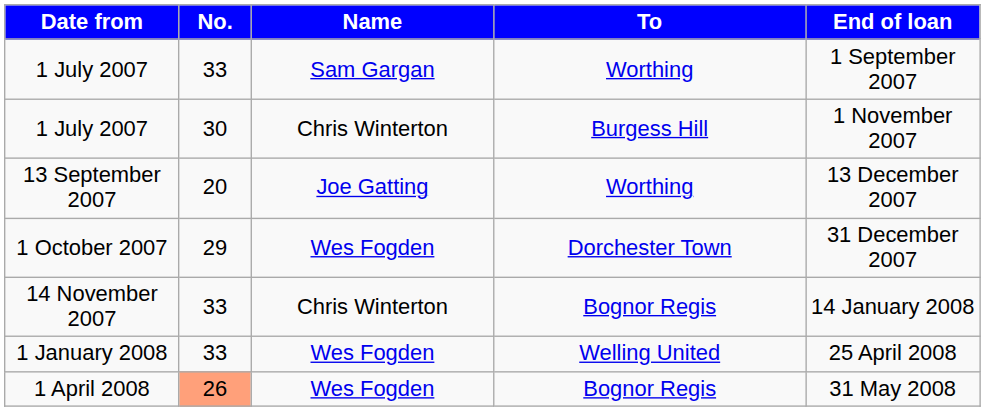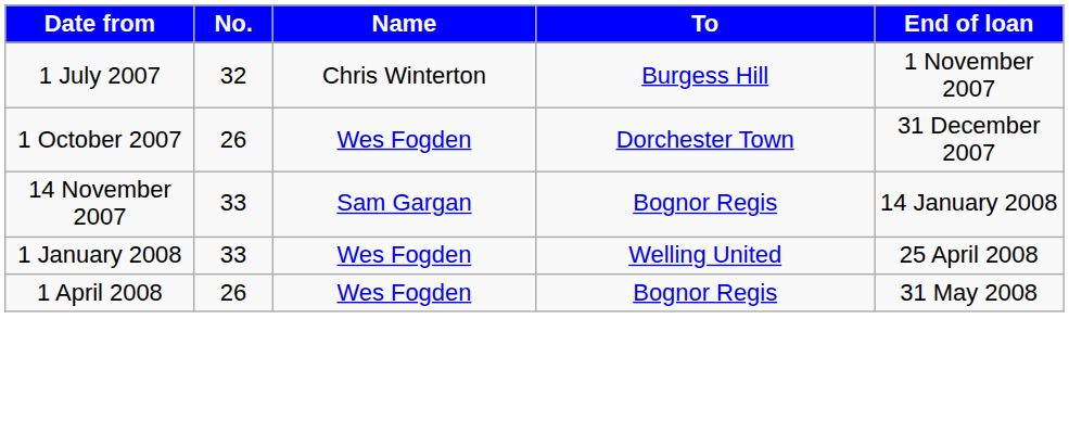- row: 1 July 2007 | 33 | Sam Gargan | Worthing | 1 September 2007
1 July 2007 / Burgess Hill | No.: 30 -> 32
- row: 13 September 2007 | 20 | Joe Gatting | Worthing | 13 December 2007
1 October 2007 | No.: 29 -> 26
14 November 2007 | Name: Chris Winterton -> Sam Gargan
1 April 2008 | No.: lightsalmon background -> no background
